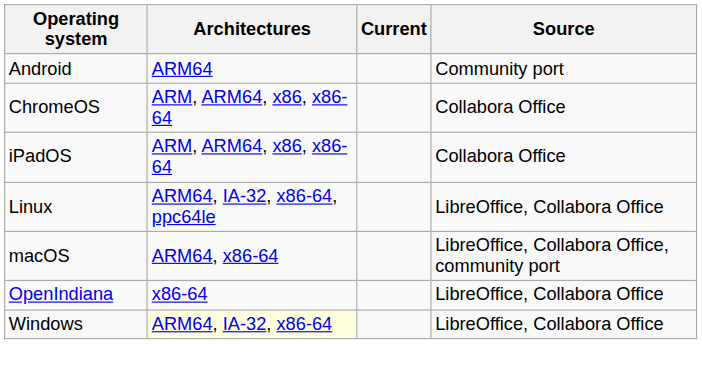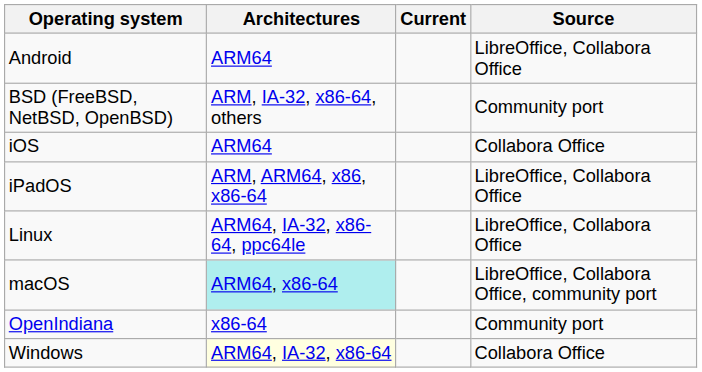Android | Source: Community port -> LibreOffice, Collabora Office
+ row: BSD (FreeBSD, NetBSD, OpenBSD) | ARM, IA-32, x86-64, others | Community port
- row: ChromeOS | ARM, ARM64, x86, x86-64 | Collabora Office
+ row: iOS | ARM64 | Collabora Office
iPadOS | Source: Collabora Office -> LibreOffice, Collabora Office
macOS | Architectures: no background -> paleturquoise background
OpenIndiana | Source: LibreOffice, Collabora Office -> Community port
Windows | Source: LibreOffice, Collabora Office -> Collabora Office
